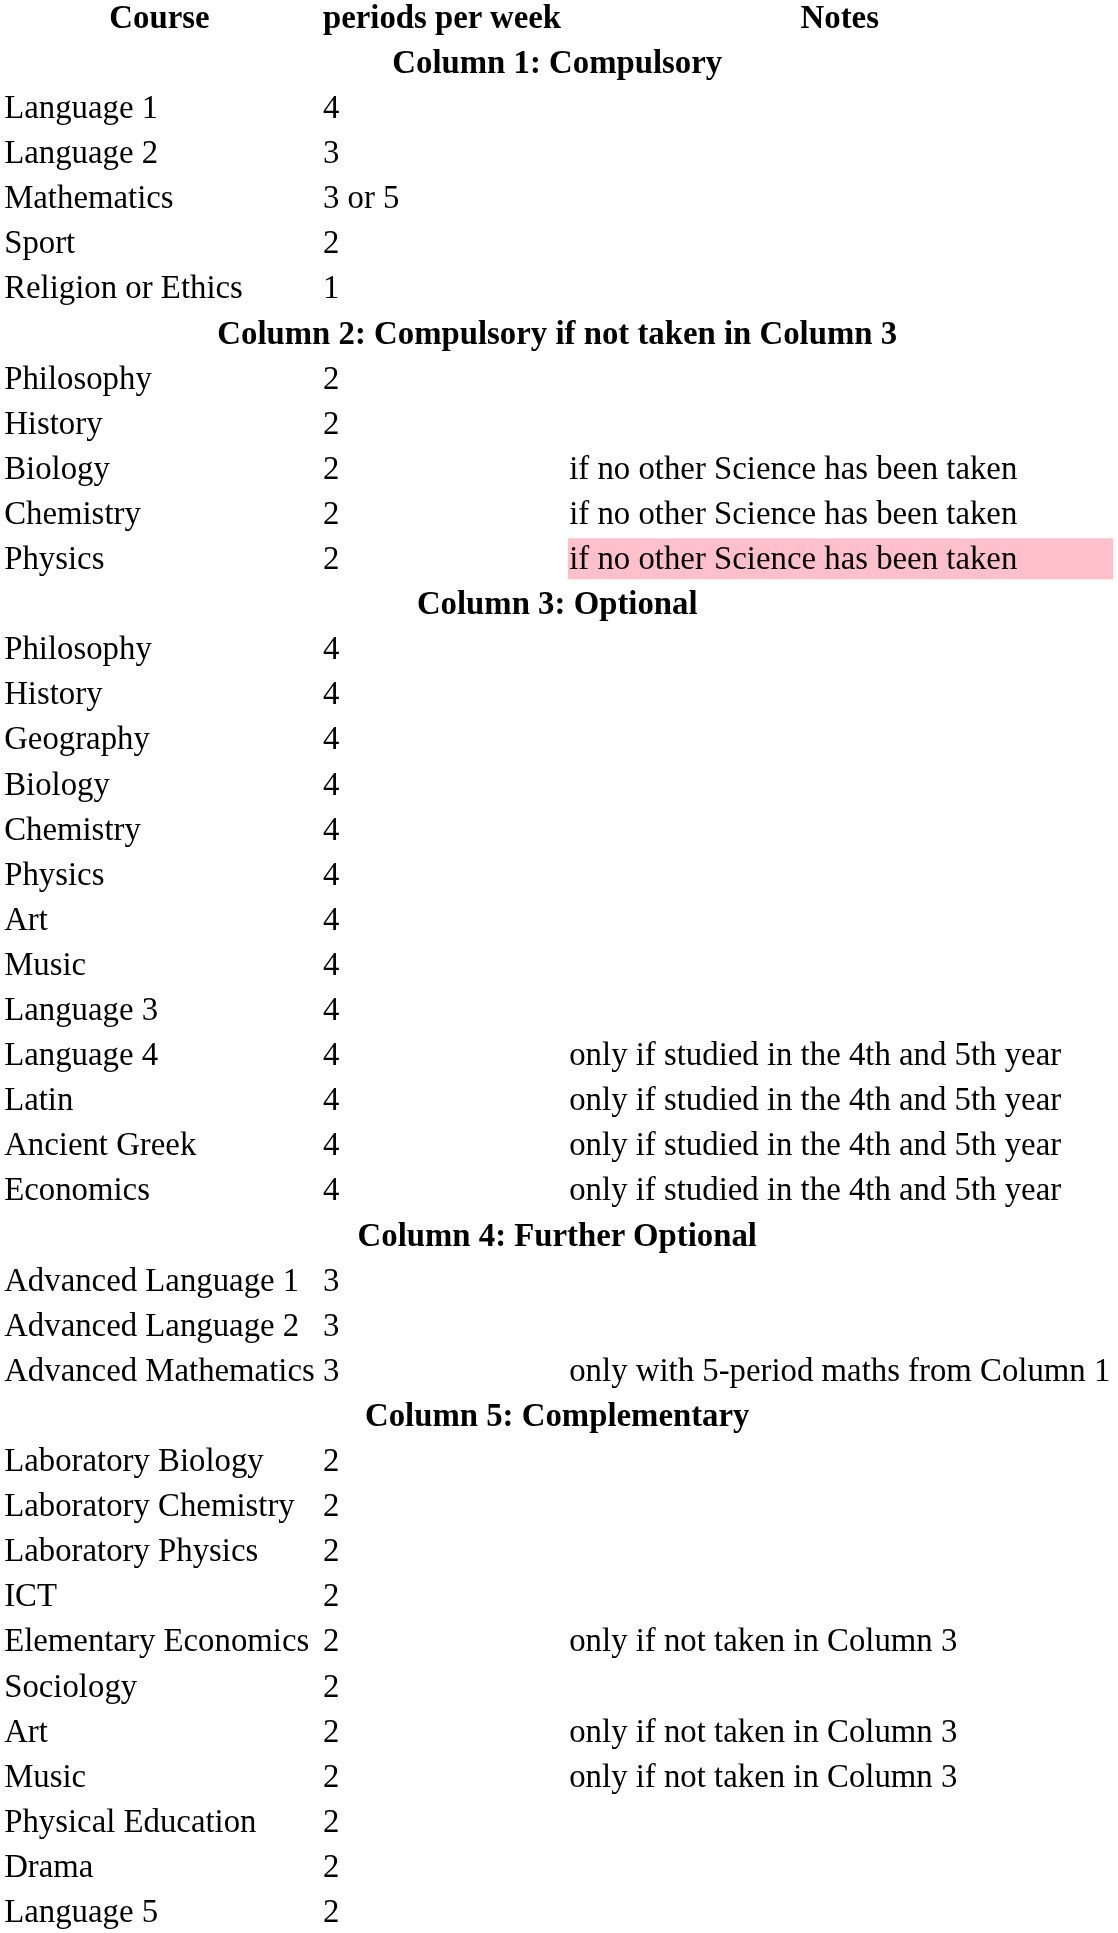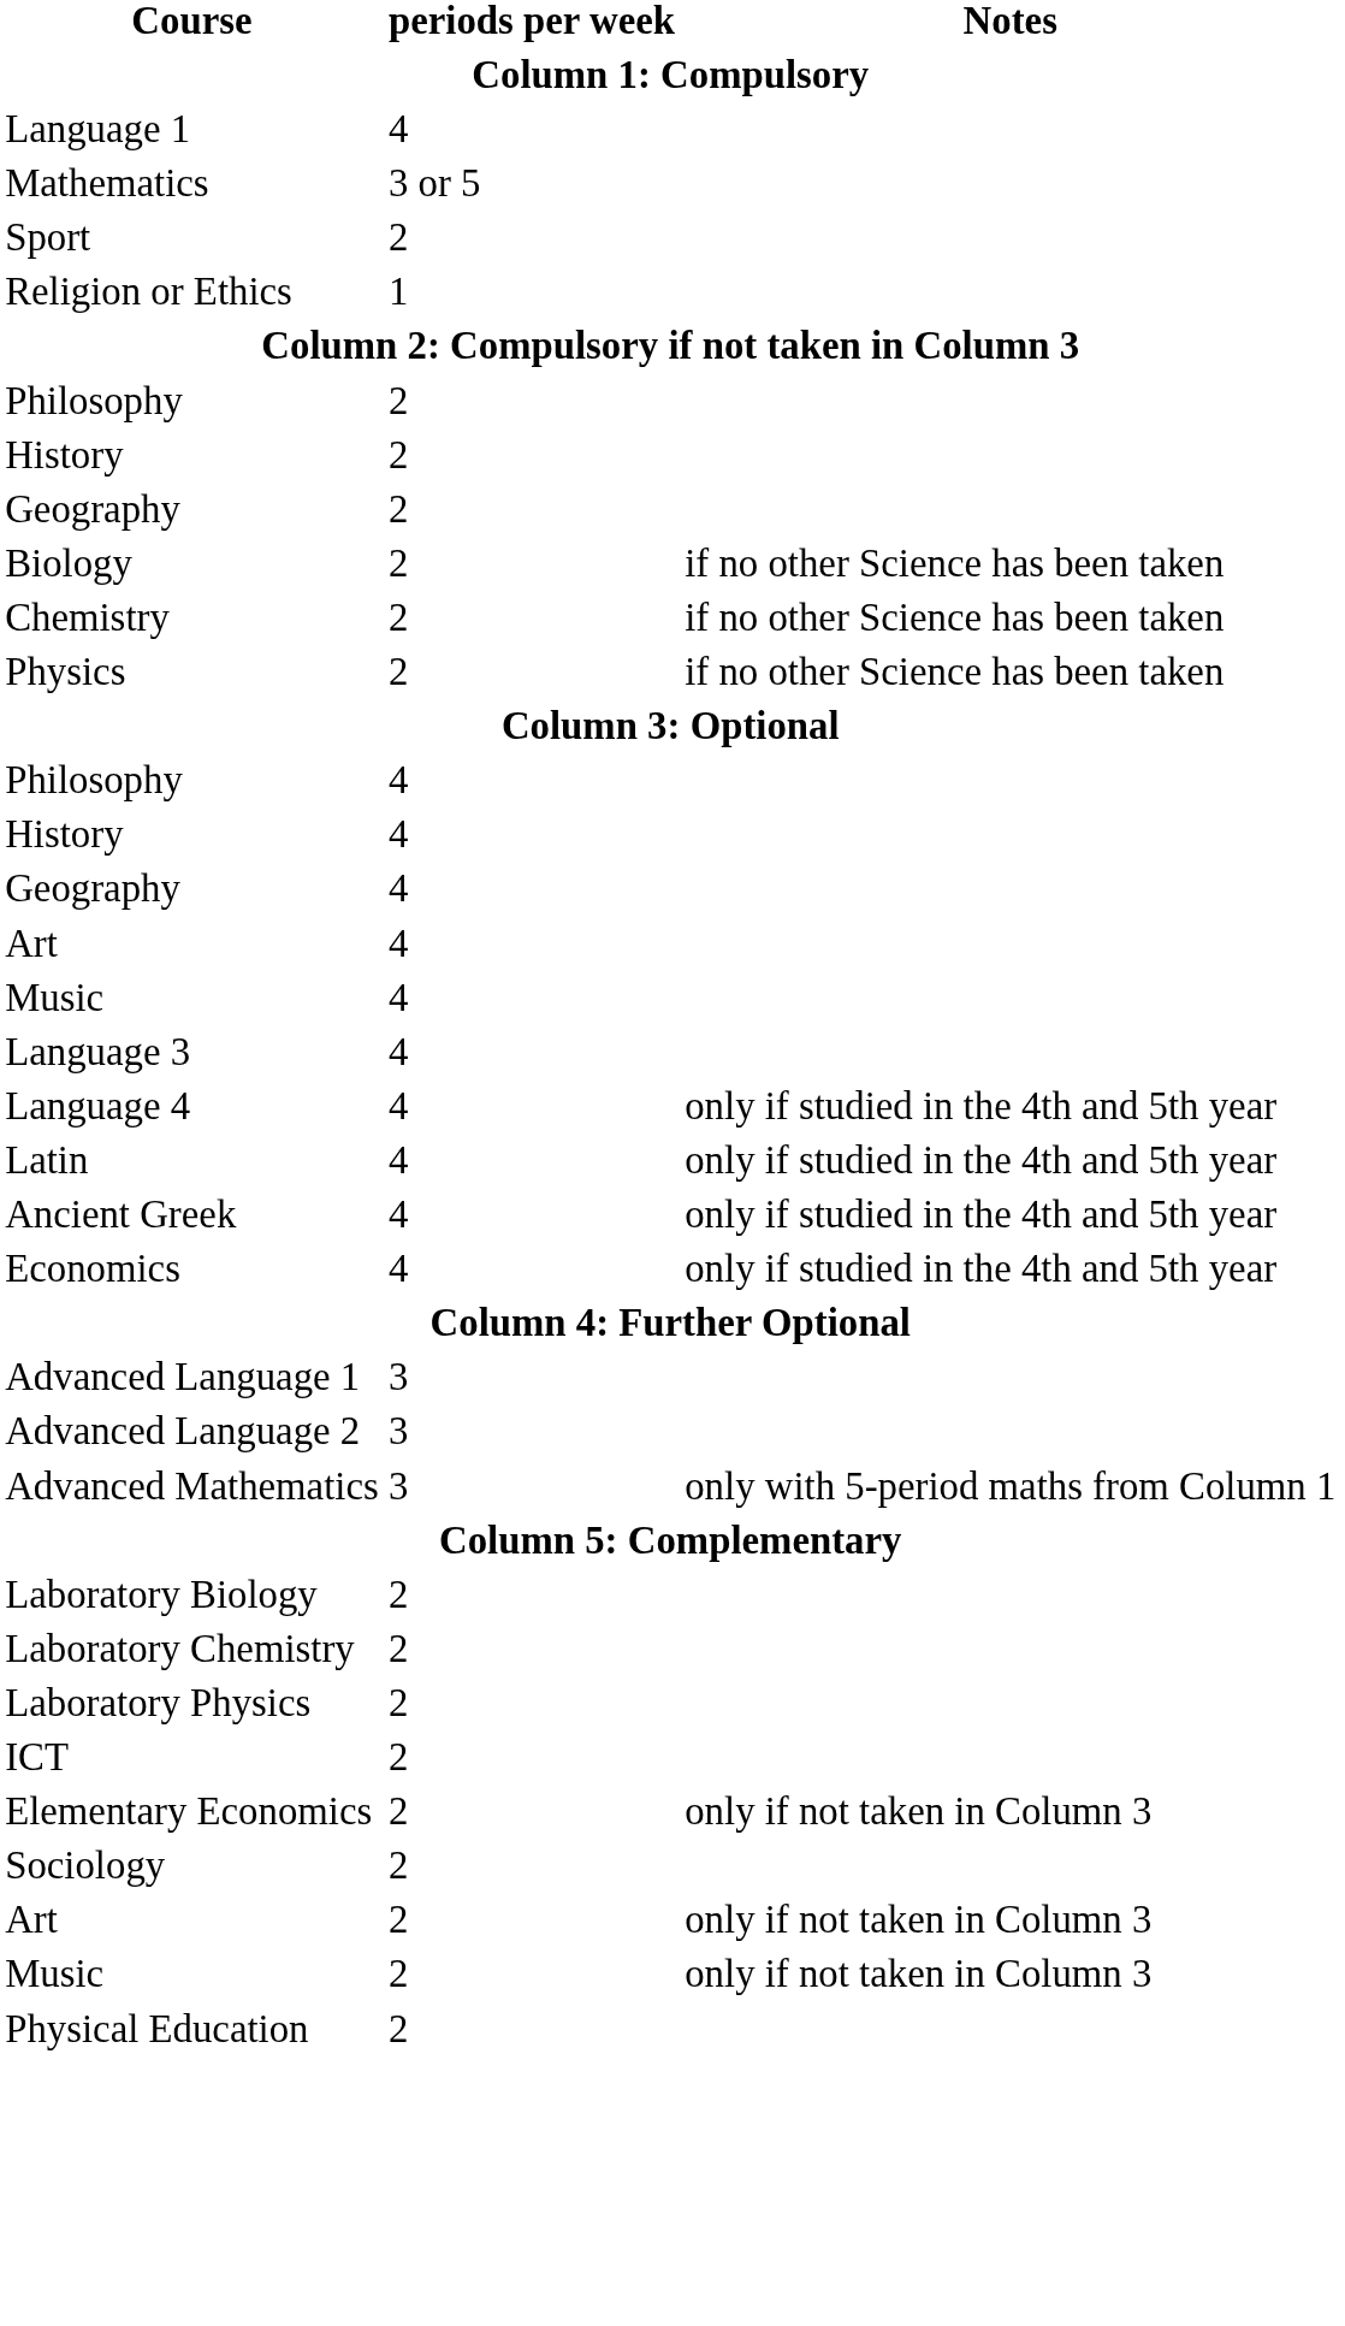- row: Language 2 | 3
+ row: Geography | 2
Physics / 2 | Notes: pink background -> no background
- row: Biology | 4
- row: Chemistry | 4
- row: Physics | 4
- row: Drama | 2
- row: Language 5 | 2
